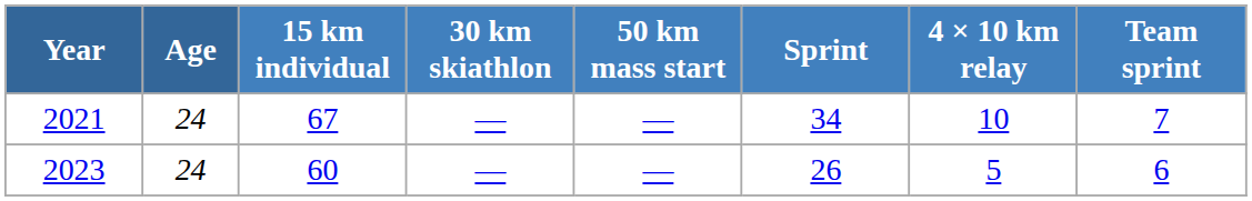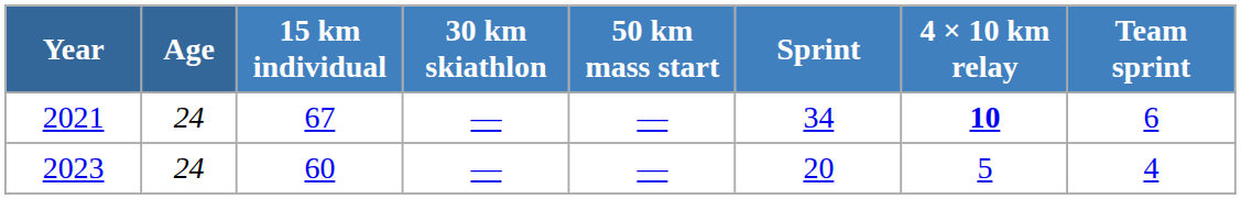2021 | 4 × 10 km relay: normal -> bold
2021 | Team sprint: 7 -> 6
2023 | Sprint: 26 -> 20
2023 | Team sprint: 6 -> 4
